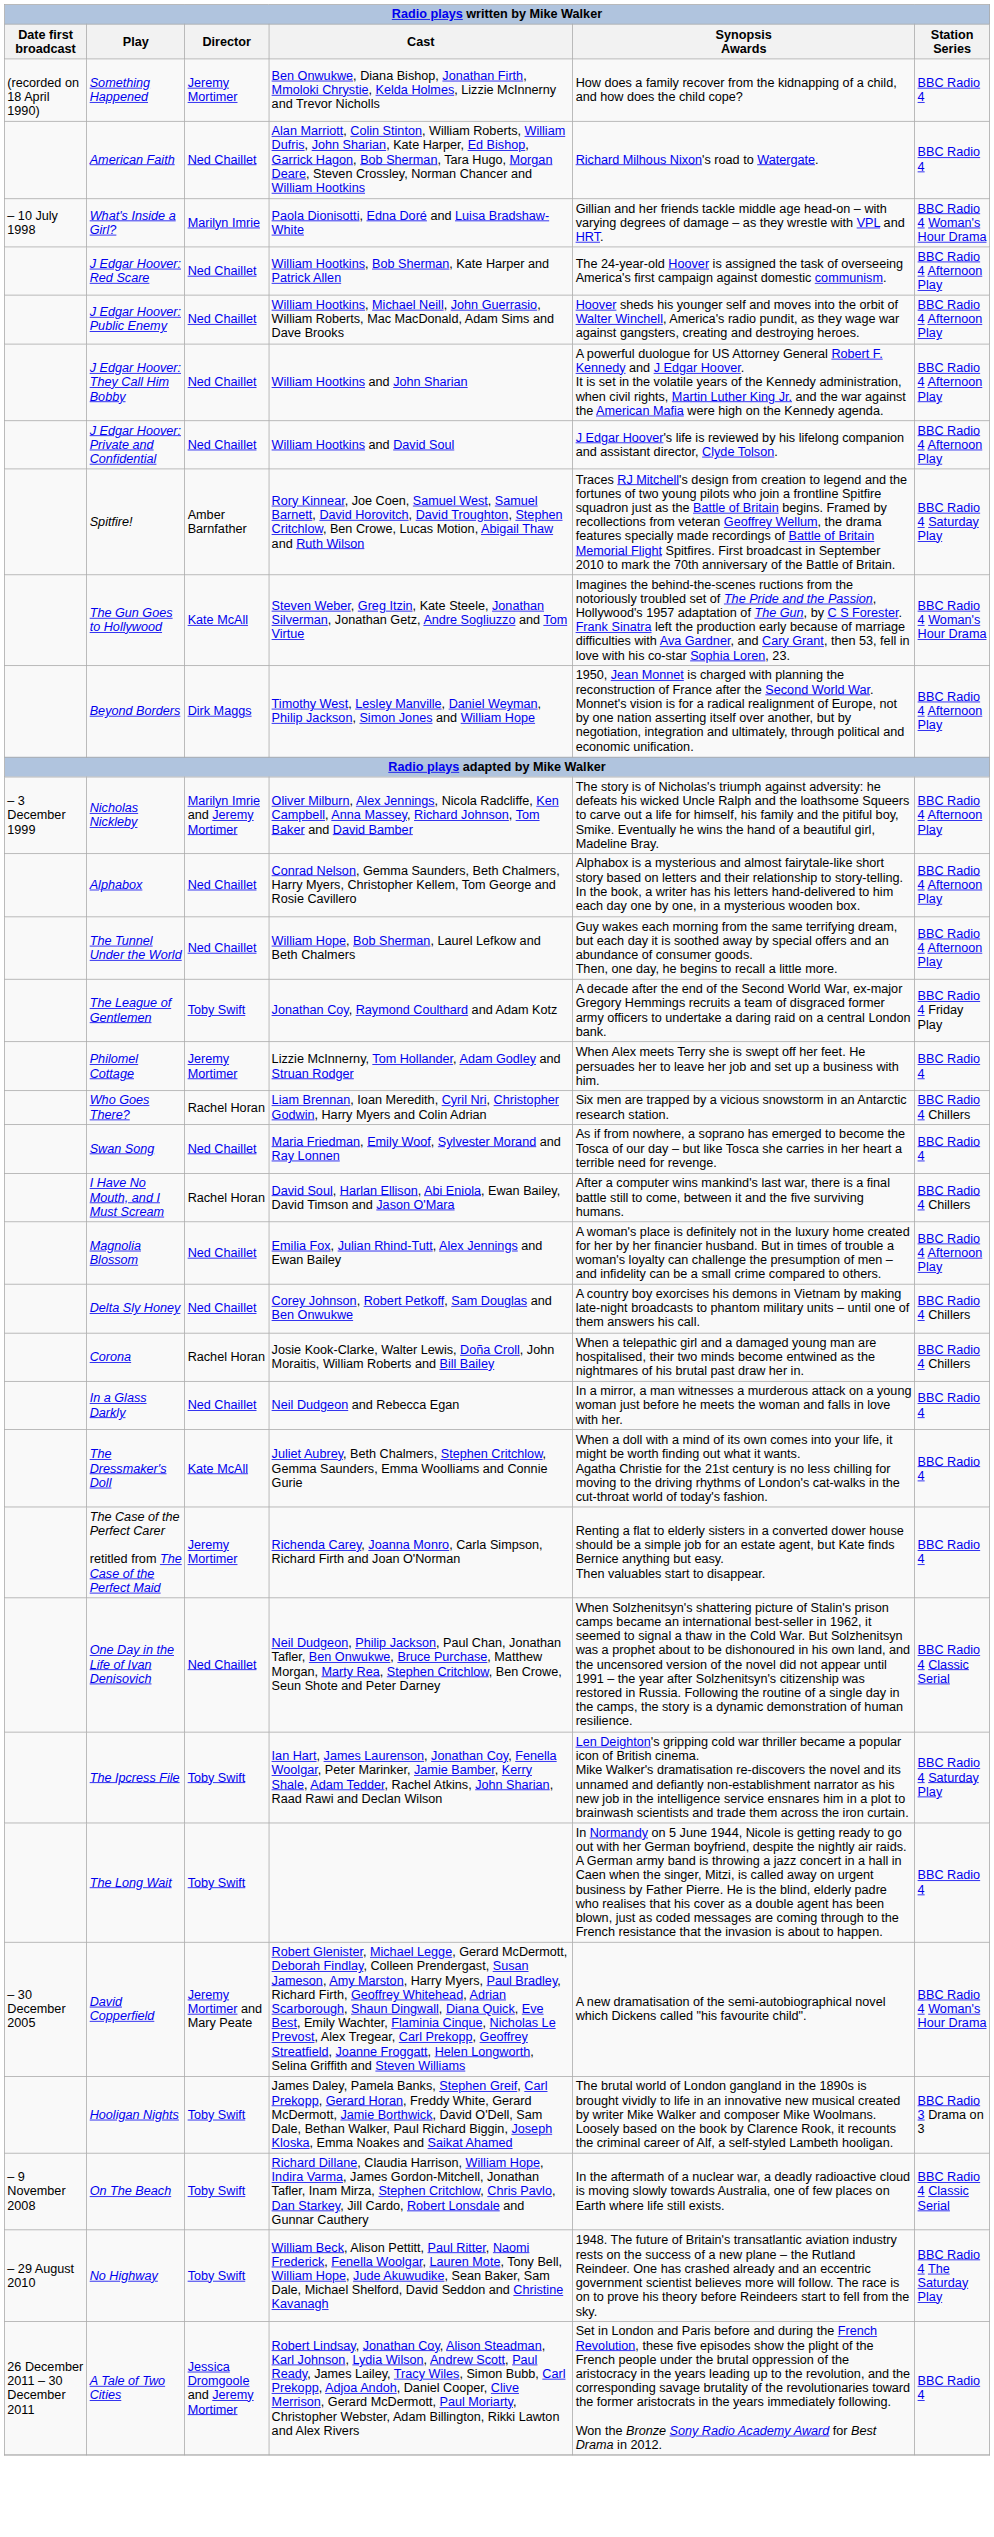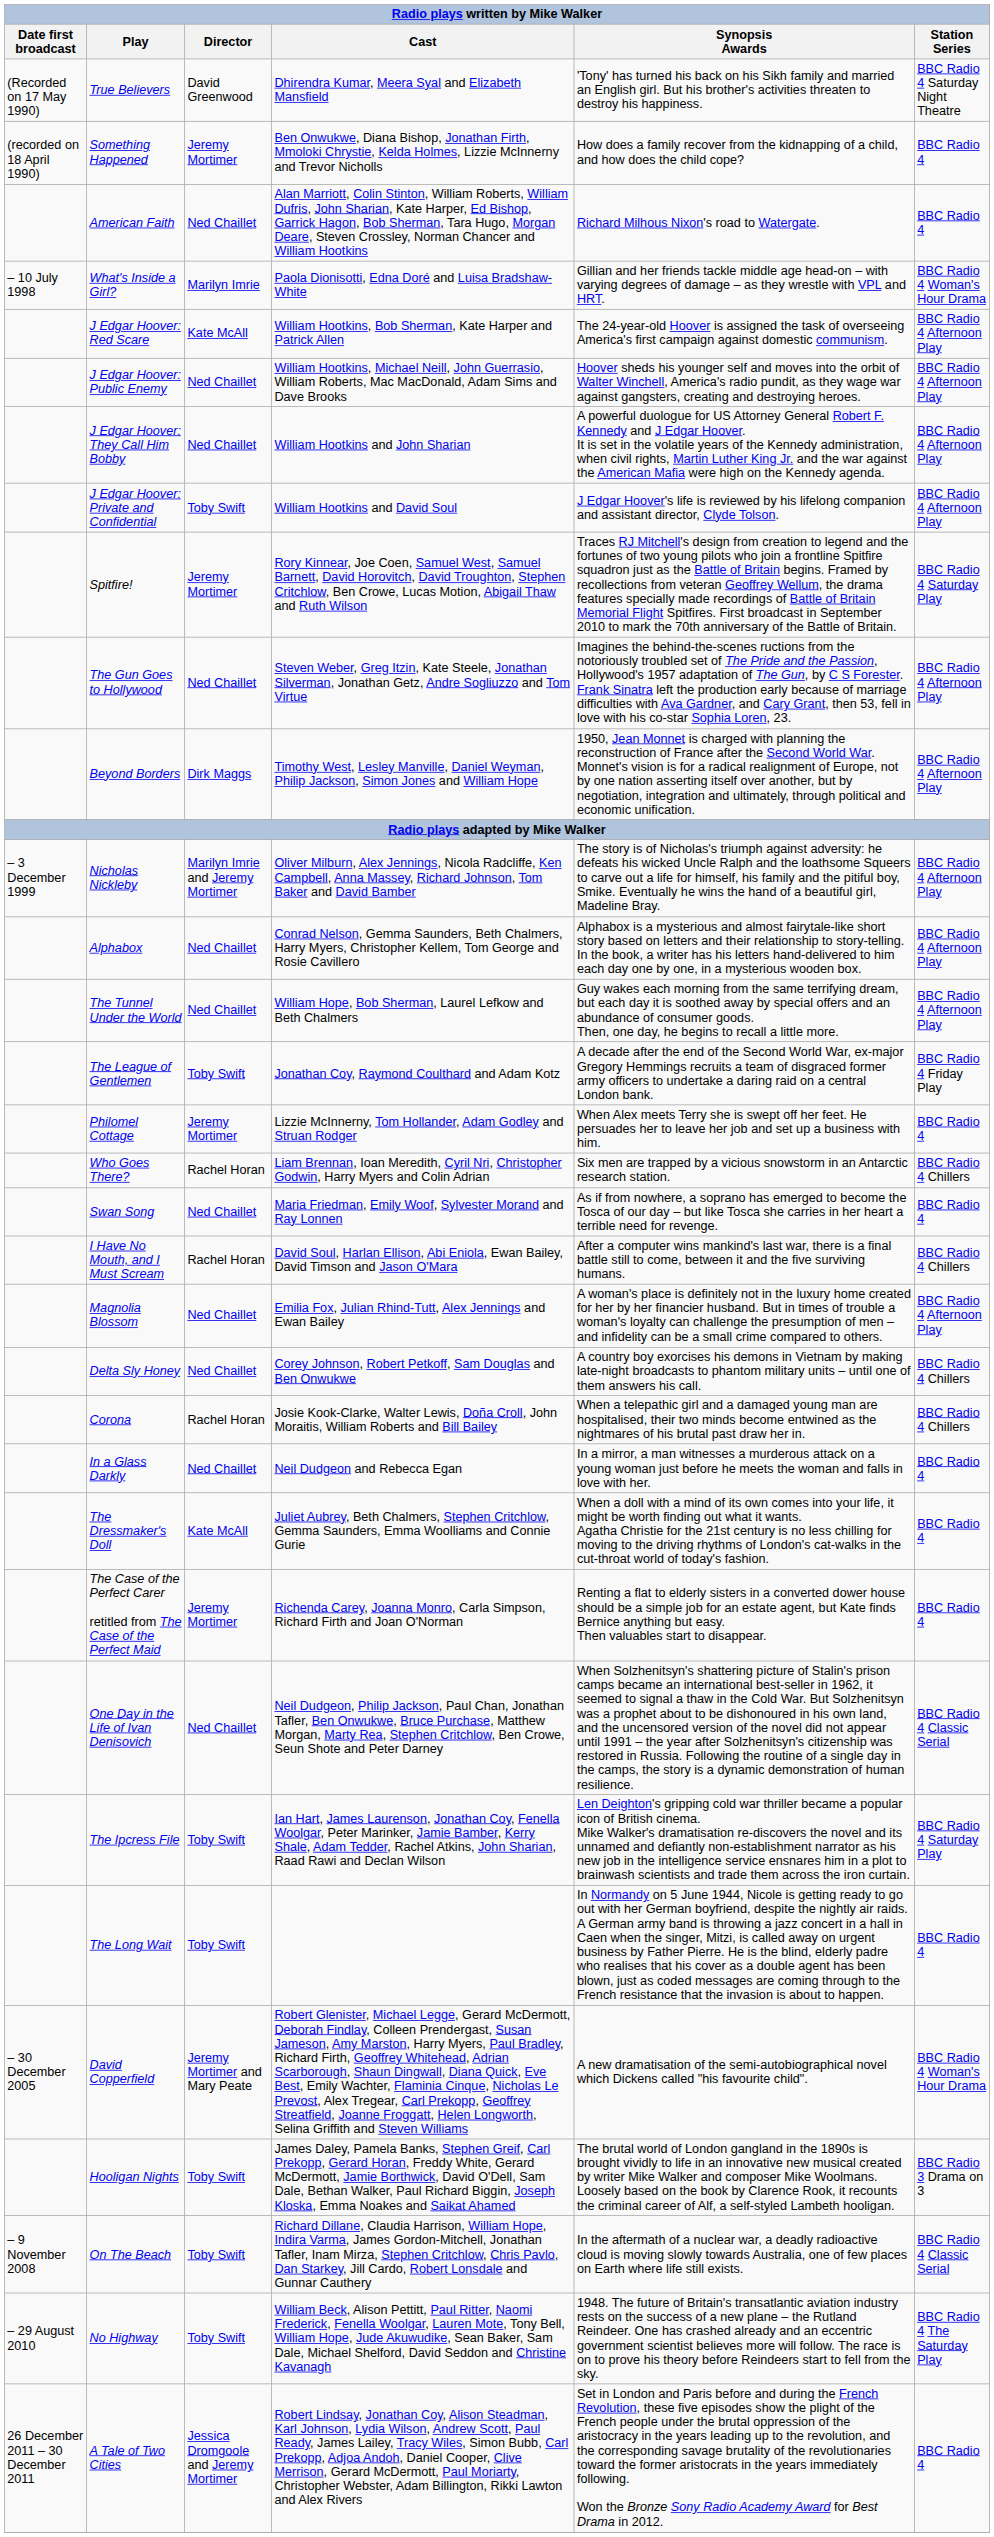+ row: (Recorded on 17 May 1990) | True Believers | David Greenwood | Dhirendra Kumar, Meera Syal and Elizabeth Mansfield | 'Tony' has turned his back on his Sikh family and married an English girl. But his brother's activities threaten to destroy his happiness. | BBC Radio 4 Saturday Night Theatre
J Edgar Hoover: Red Scare | Director: Ned Chaillet -> Kate McAll
J Edgar Hoover: Private and Confidential | Director: Ned Chaillet -> Toby Swift
Spitfire! | Director: Amber Barnfather -> Jeremy Mortimer
The Gun Goes to Hollywood | Director: Kate McAll -> Ned Chaillet
The Gun Goes to Hollywood | Station Series: BBC Radio 4 Woman's Hour Drama -> BBC Radio 4 Afternoon Play
